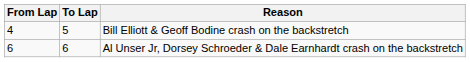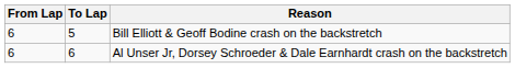Bill Elliott & Geoff Bodine crash on the backstretch | From Lap: 4 -> 6
